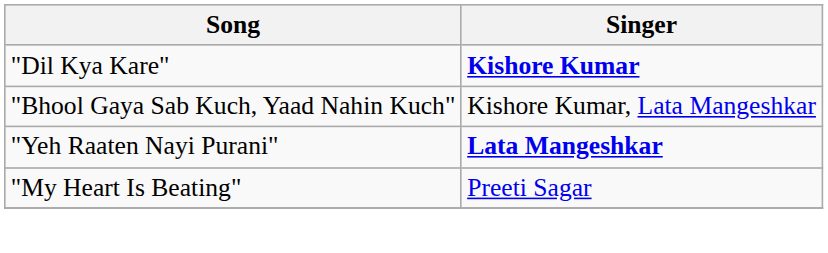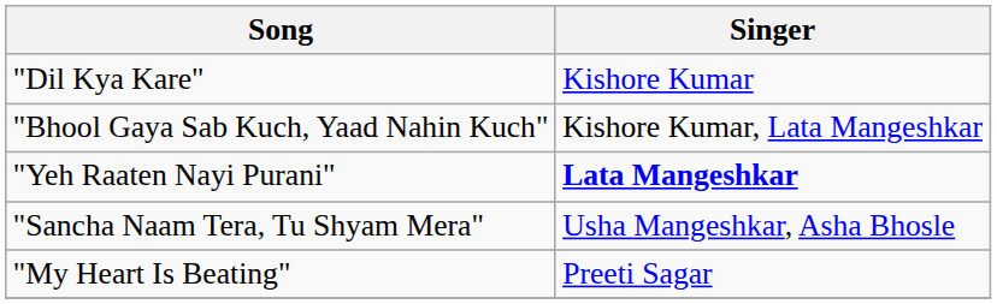"Dil Kya Kare" | Singer: bold -> normal
+ row: "Sancha Naam Tera, Tu Shyam Mera" | Usha Mangeshkar, Asha Bhosle
